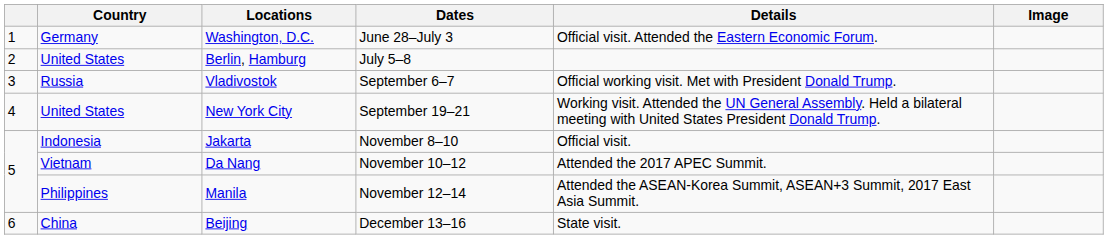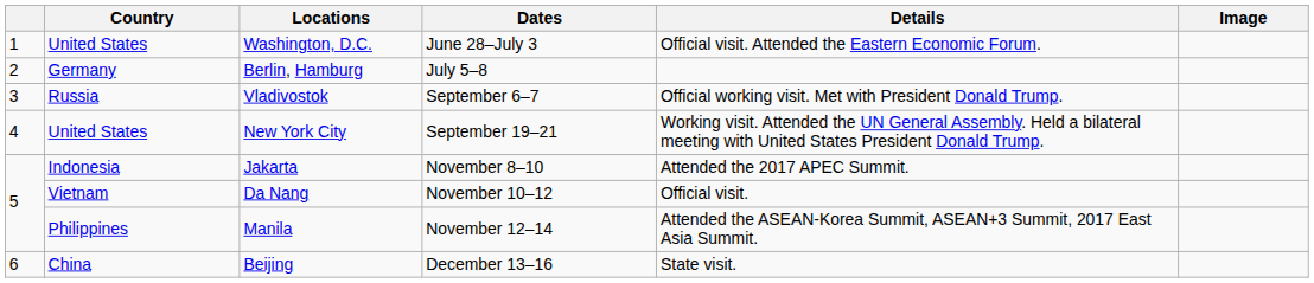Washington, D.C. | Country: Germany -> United States
Berlin, Hamburg | Country: United States -> Germany
Jakarta | Details: Official visit. -> Attended the 2017 APEC Summit.
Da Nang | Details: Attended the 2017 APEC Summit. -> Official visit.
